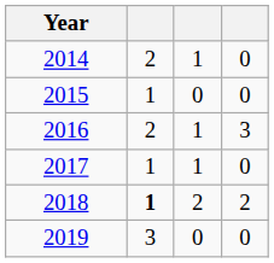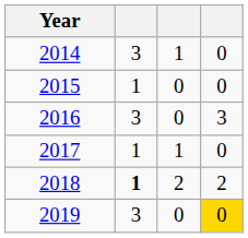2014 | column 2: 2 -> 3
2016 | column 2: 2 -> 3
2016 | column 3: 1 -> 0
2019 | column 4: no background -> gold background
